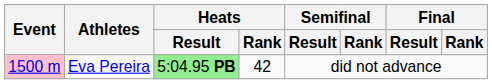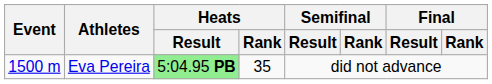Eva Pereira | Event: pink background -> no background
Eva Pereira | Heats / Rank: 42 -> 35
